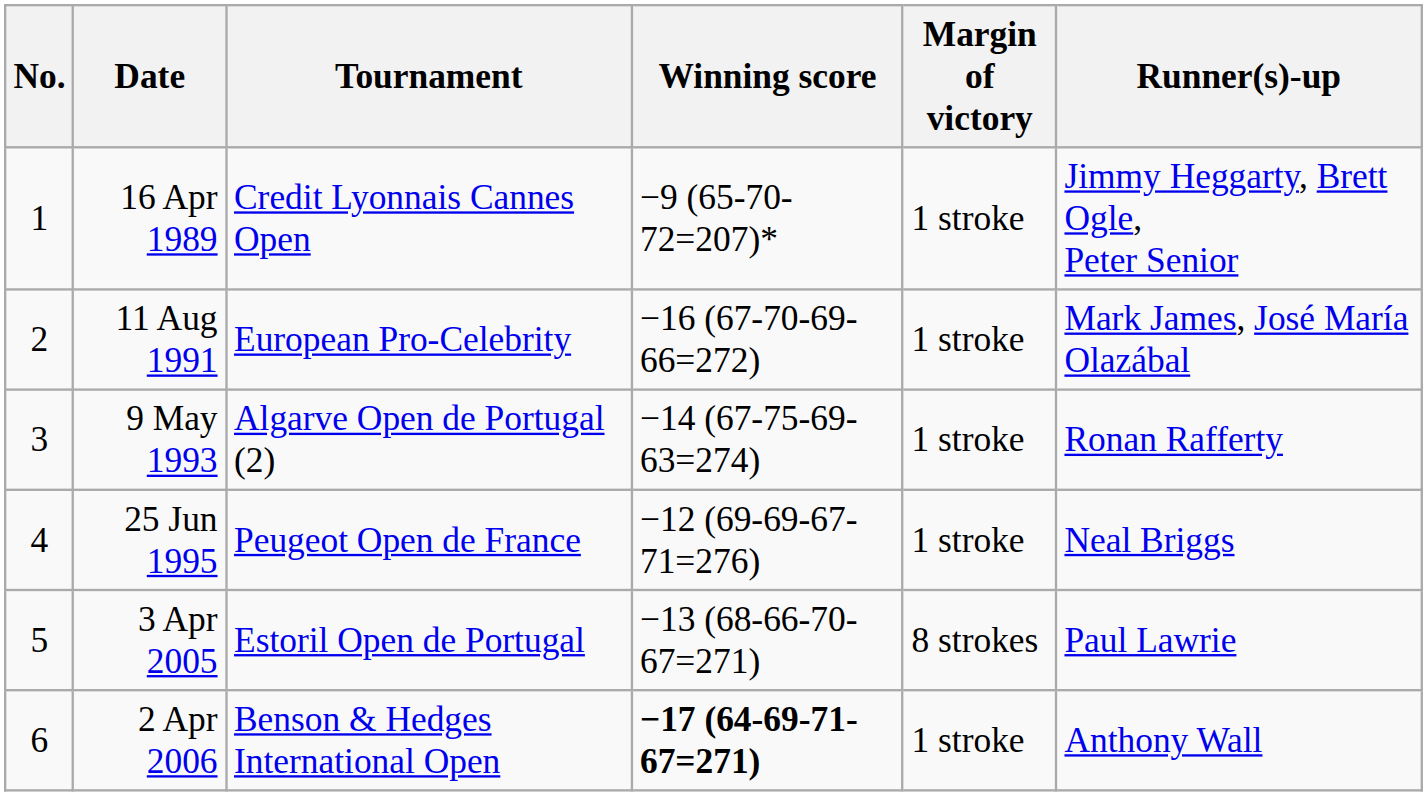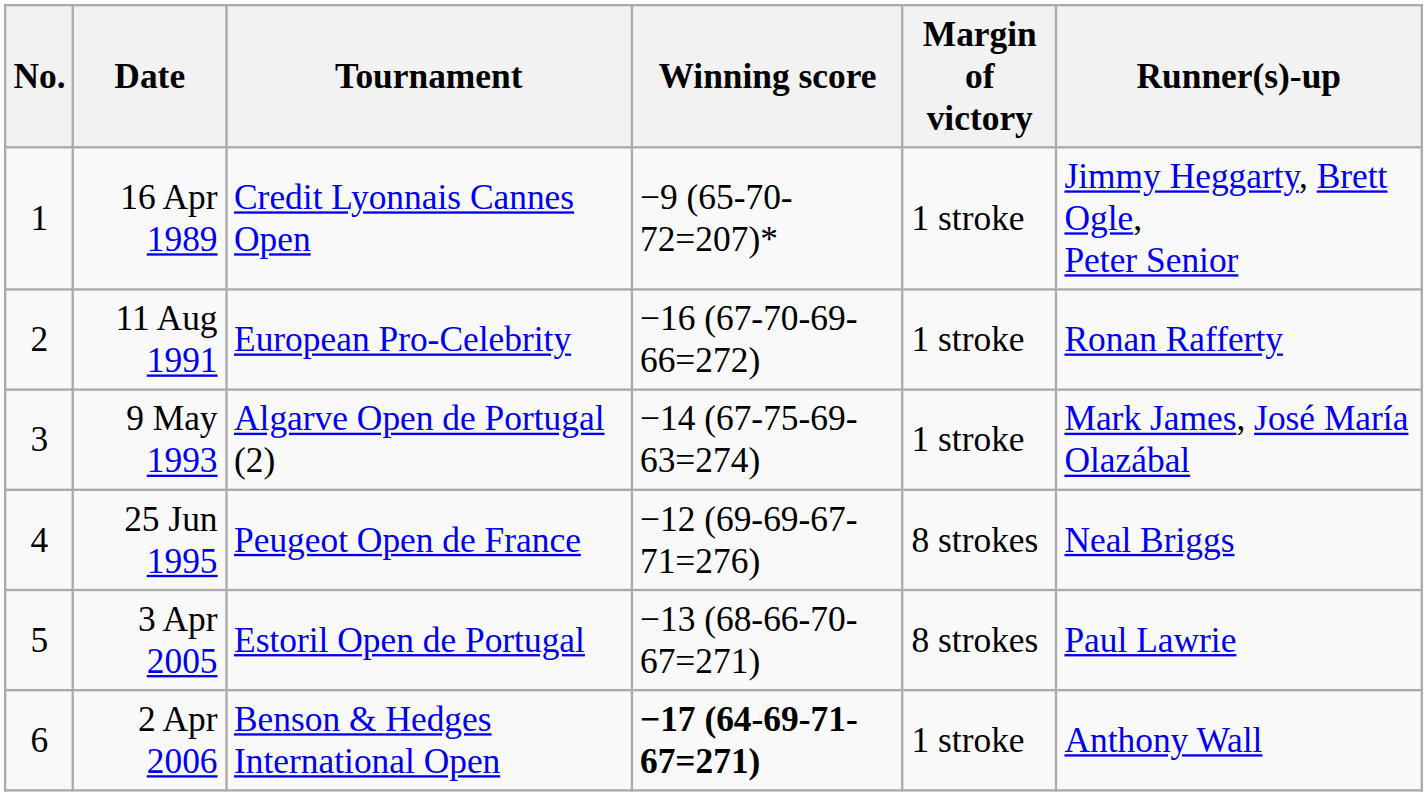11 Aug 1991 | Runner(s)-up: Mark James, José María Olazábal -> Ronan Rafferty
9 May 1993 | Runner(s)-up: Ronan Rafferty -> Mark James, José María Olazábal
25 Jun 1995 | Margin of victory: 1 stroke -> 8 strokes
